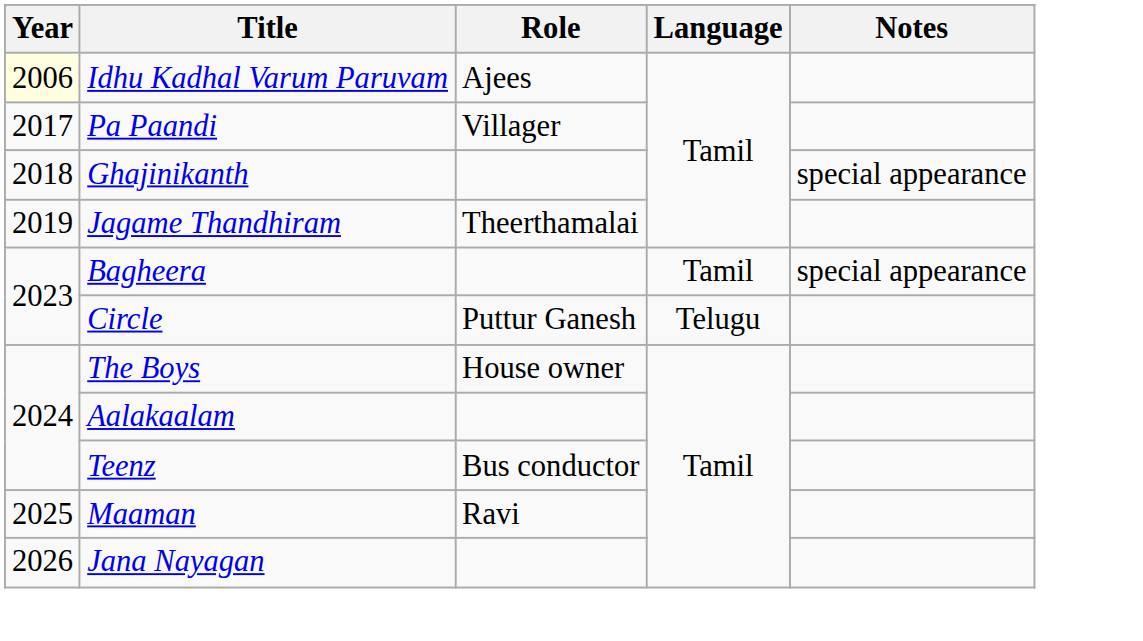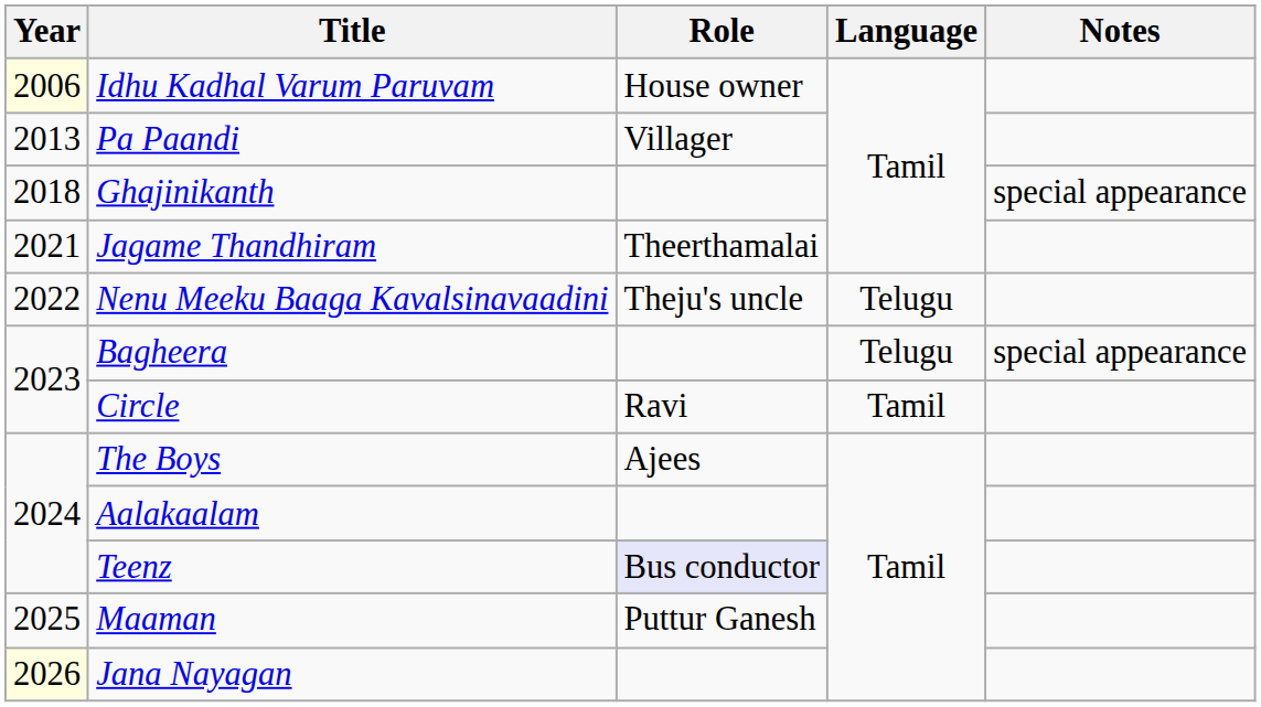Idhu Kadhal Varum Paruvam | Role: Ajees -> House owner
Pa Paandi | Year: 2017 -> 2013
Jagame Thandhiram | Year: 2019 -> 2021
+ row: 2022 | Nenu Meeku Baaga Kavalsinavaadini | Theju's uncle | Telugu
Bagheera | Language: Tamil -> Telugu
Circle | Role: Puttur Ganesh -> Ravi
Circle | Language: Telugu -> Tamil
The Boys | Role: House owner -> Ajees
Teenz | Role: no background -> lavender background
Maaman | Role: Ravi -> Puttur Ganesh
Jana Nayagan | Year: no background -> lightyellow background
